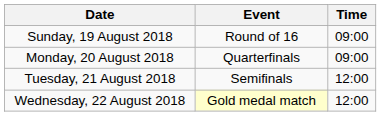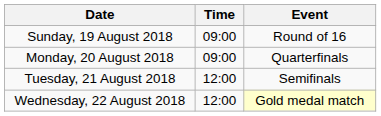columns swapped: Time <-> Event
